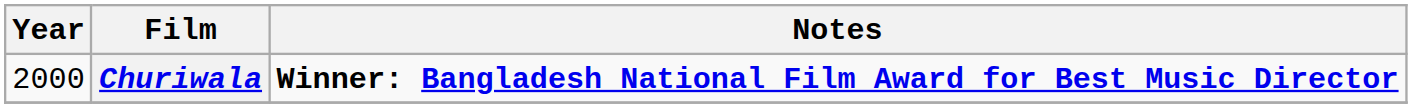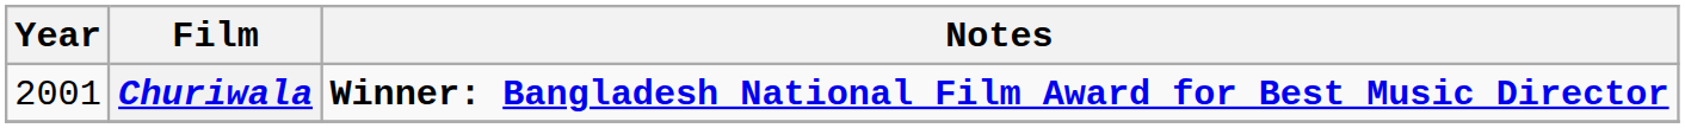Churiwala | Year: 2000 -> 2001
